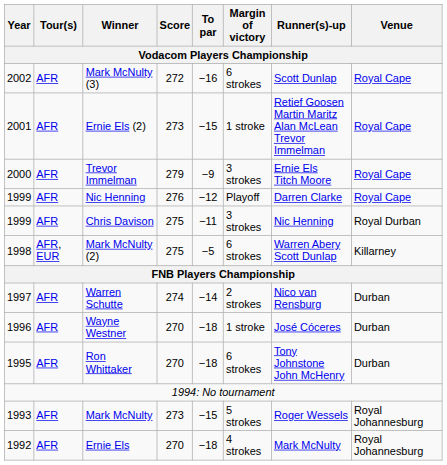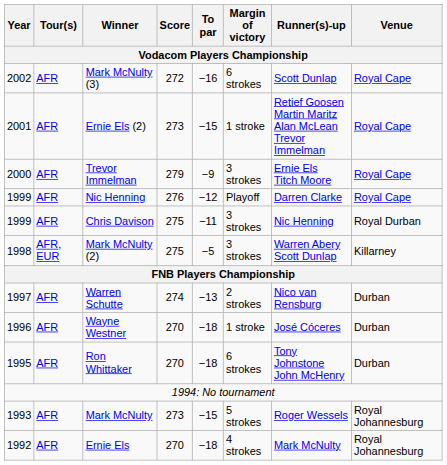Mark McNulty (2) | Margin of victory: 6 strokes -> 3 strokes
Warren Schutte | To par: −14 -> −13
